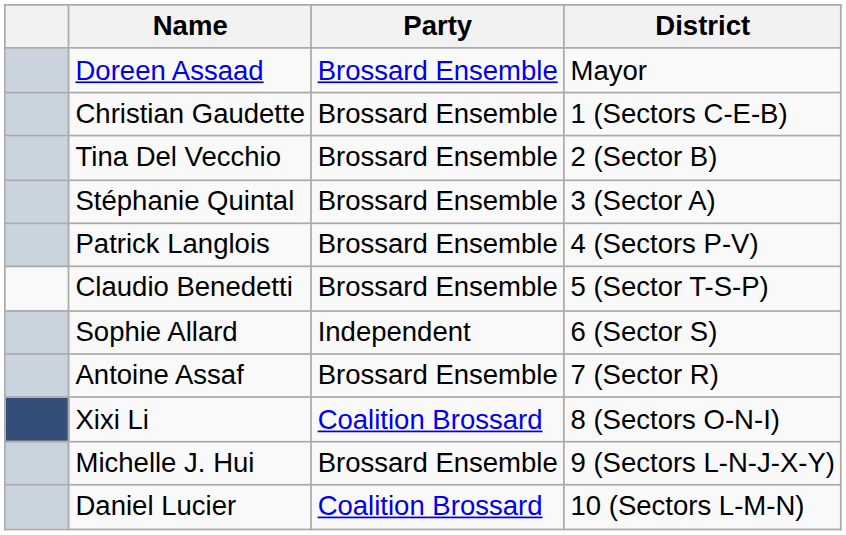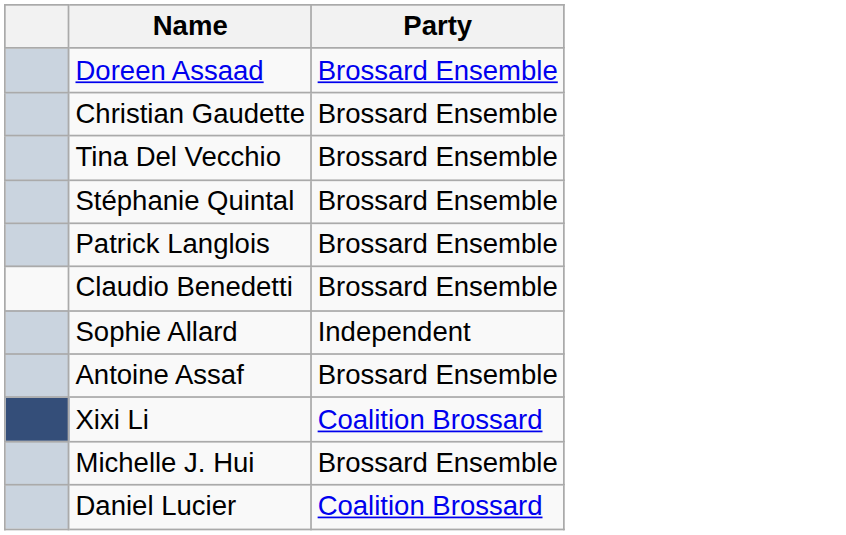- column: District | Mayor | 1 (Sectors C-E-B) | 2 (Sector B) | 3 (Sector A) | 4 (Sectors P-V) | 5 (Sector T-S-P) | 6 (Sector S) | 7 (Sector R) | 8 (Sectors O-N-I) | 9 (Sectors L-N-J-X-Y) | 10 (Sectors L-M-N)
